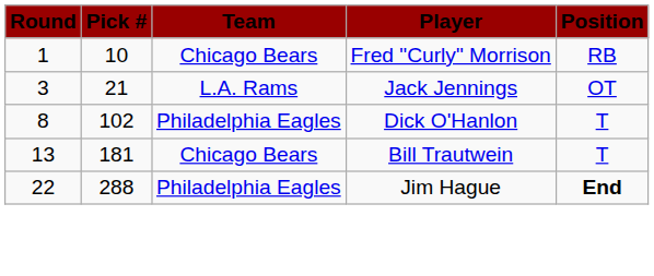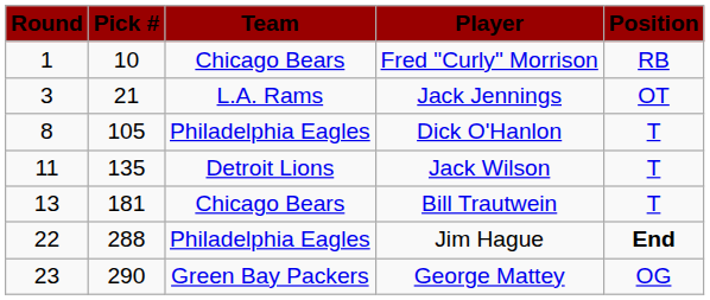Dick O'Hanlon | Pick #: 102 -> 105
+ row: 11 | 135 | Detroit Lions | Jack Wilson | T
+ row: 23 | 290 | Green Bay Packers | George Mattey | OG
